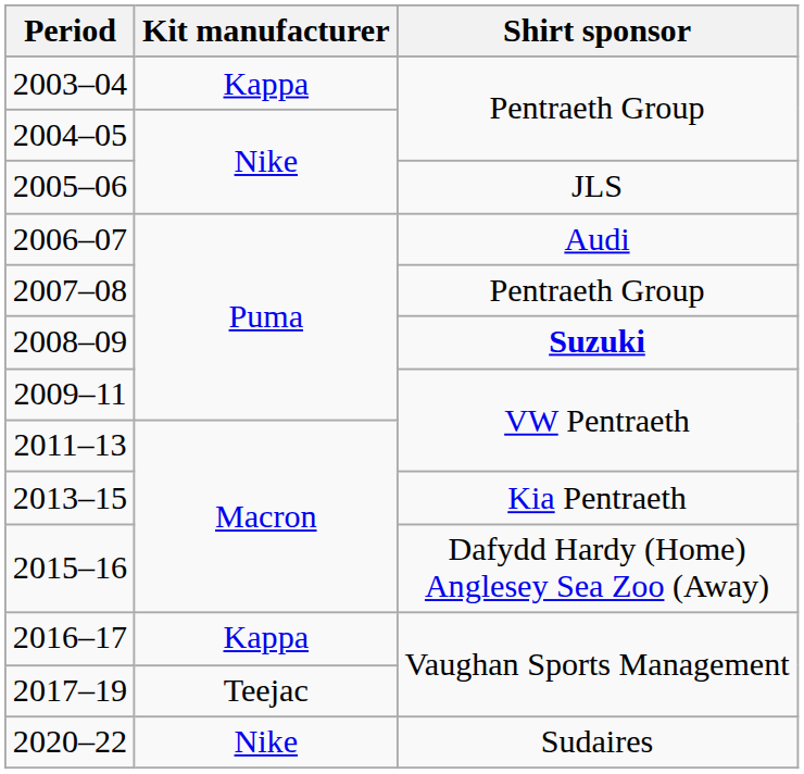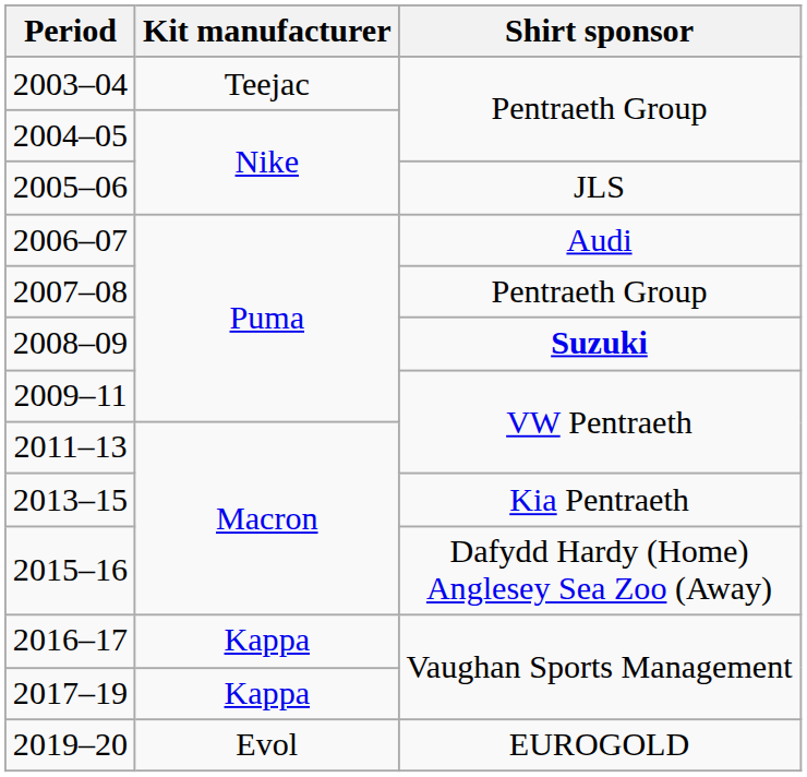2003–04 | Kit manufacturer: Kappa -> Teejac
2017–19 | Kit manufacturer: Teejac -> Kappa
+ row: 2019–20 | Evol | EUROGOLD
- row: 2020–22 | Nike | Sudaires
